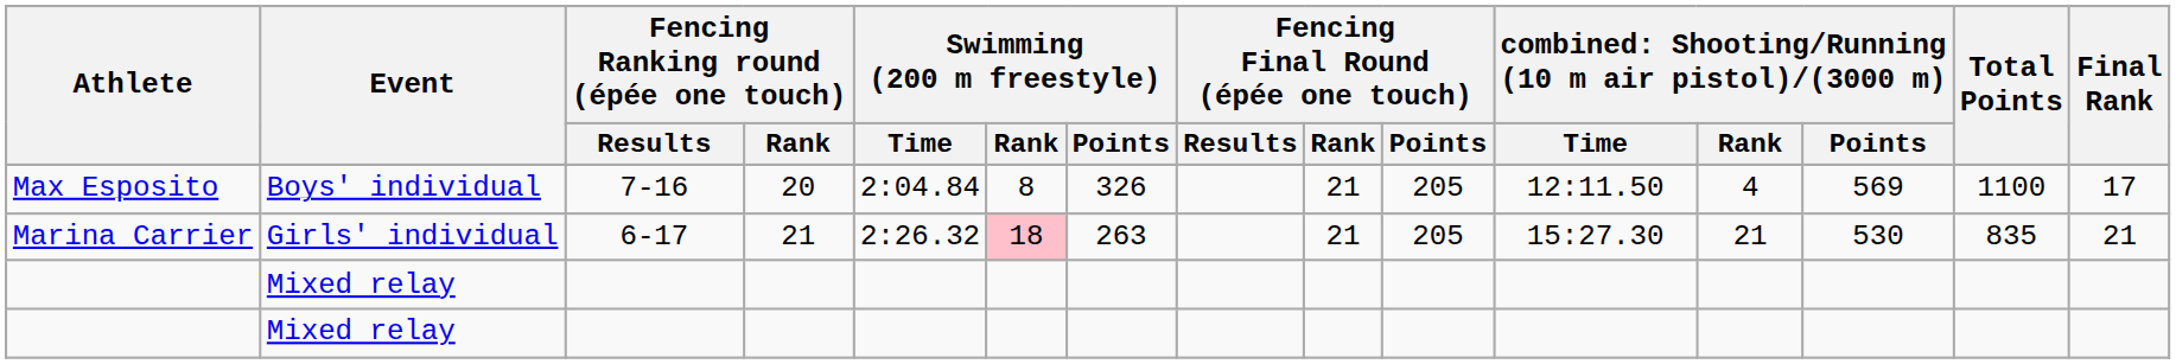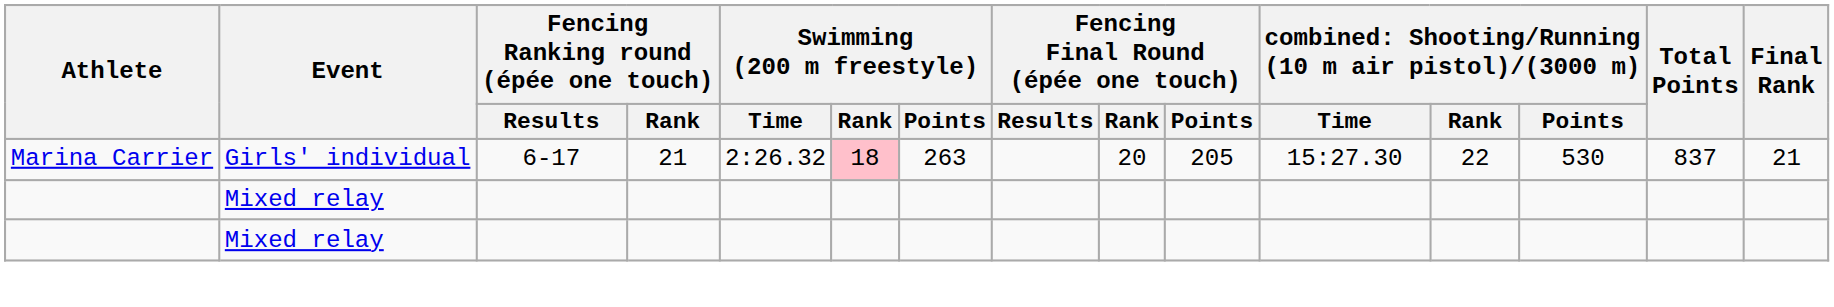- row: Max Esposito | Boys' individual | 7-16 | 20 | 2:04.84 | 8 | 326 | 21 | 205 | 12:11.50 | 4 | 569 | 1100 | 17
Marina Carrier | Fencing Final Round (épée one touch) / Rank: 21 -> 20
Marina Carrier | column 12: 21 -> 22
Marina Carrier | Total Points: 835 -> 837
